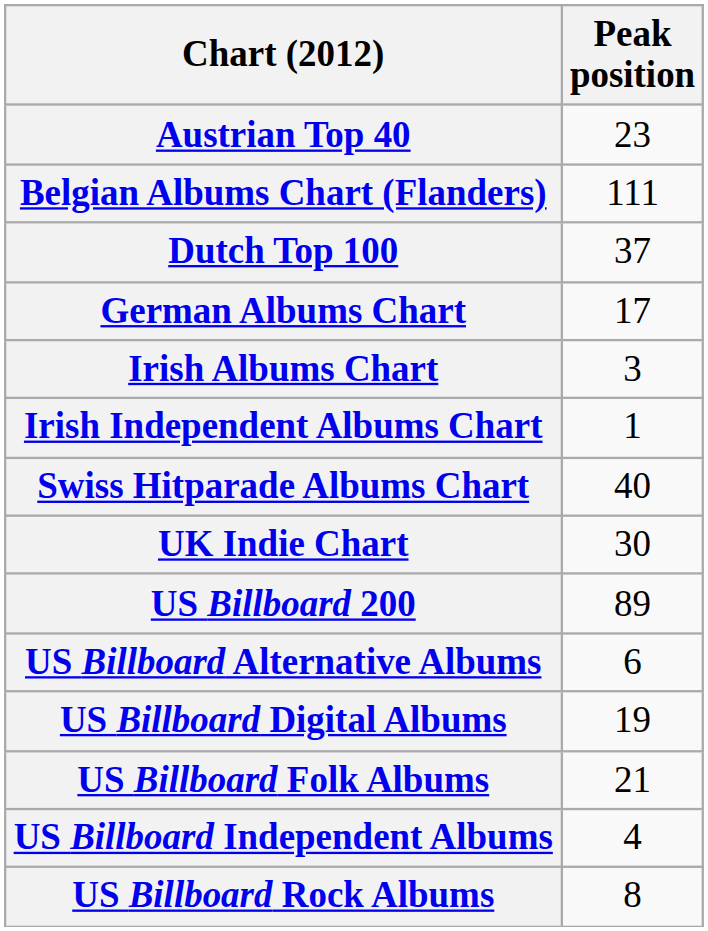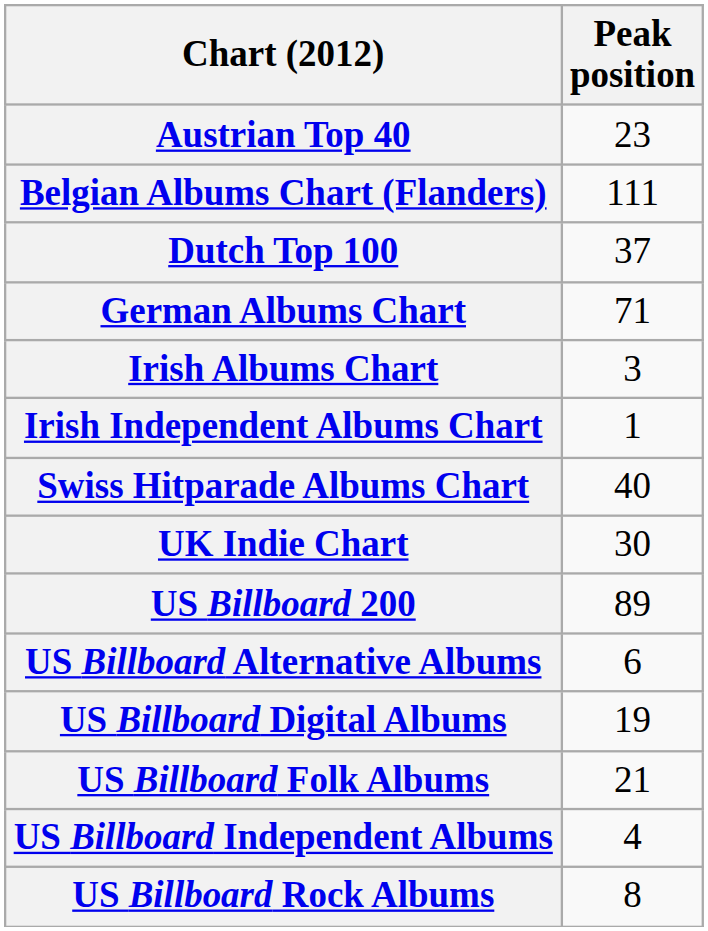German Albums Chart | Peak position: 17 -> 71
